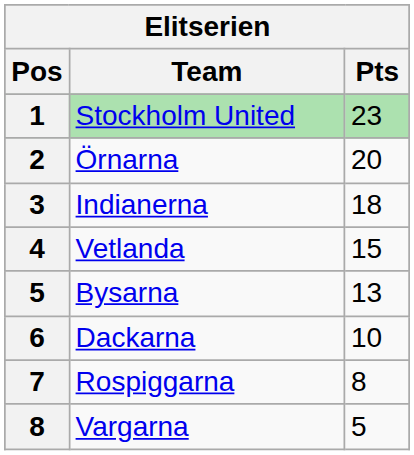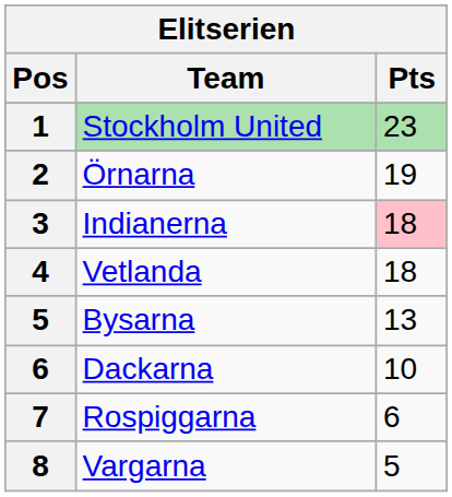Örnarna | Pts: 20 -> 19
Indianerna | Pts: no background -> pink background
Vetlanda | Pts: 15 -> 18
Rospiggarna | Pts: 8 -> 6
